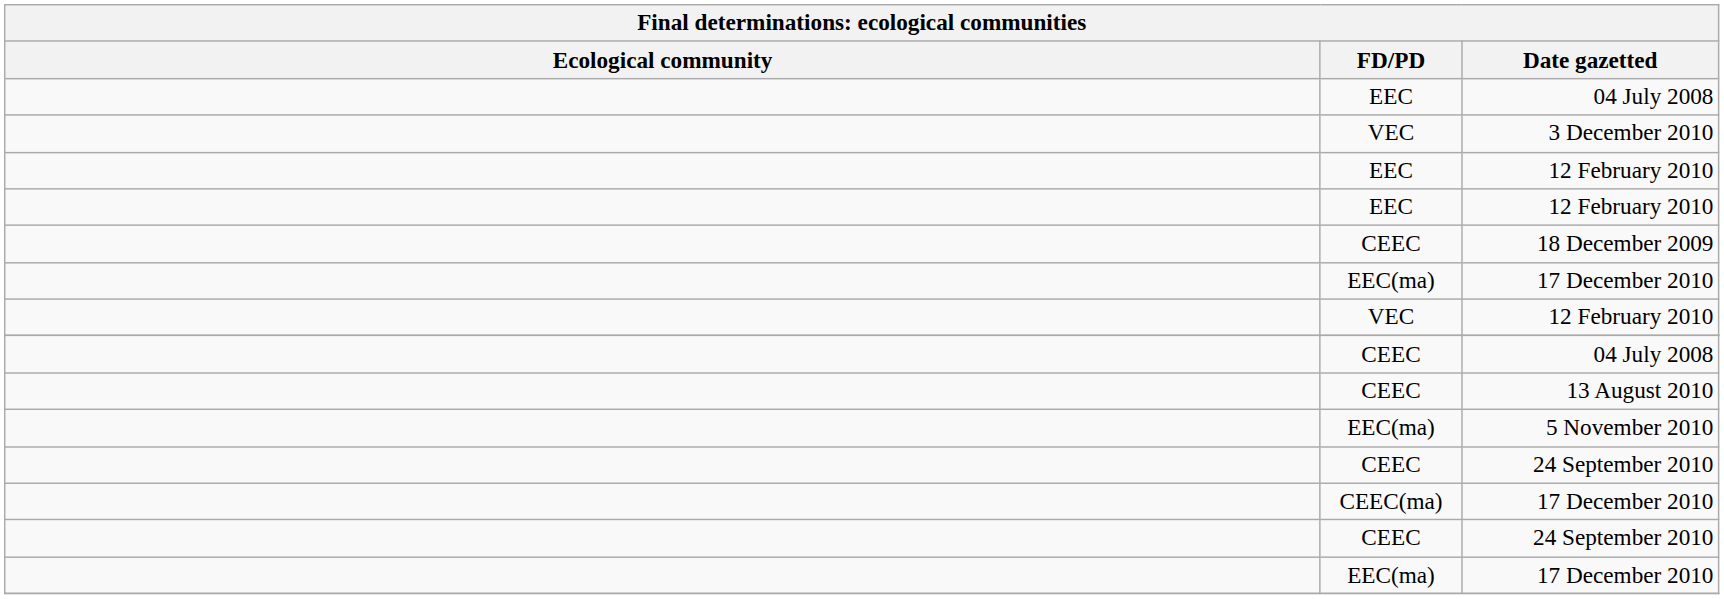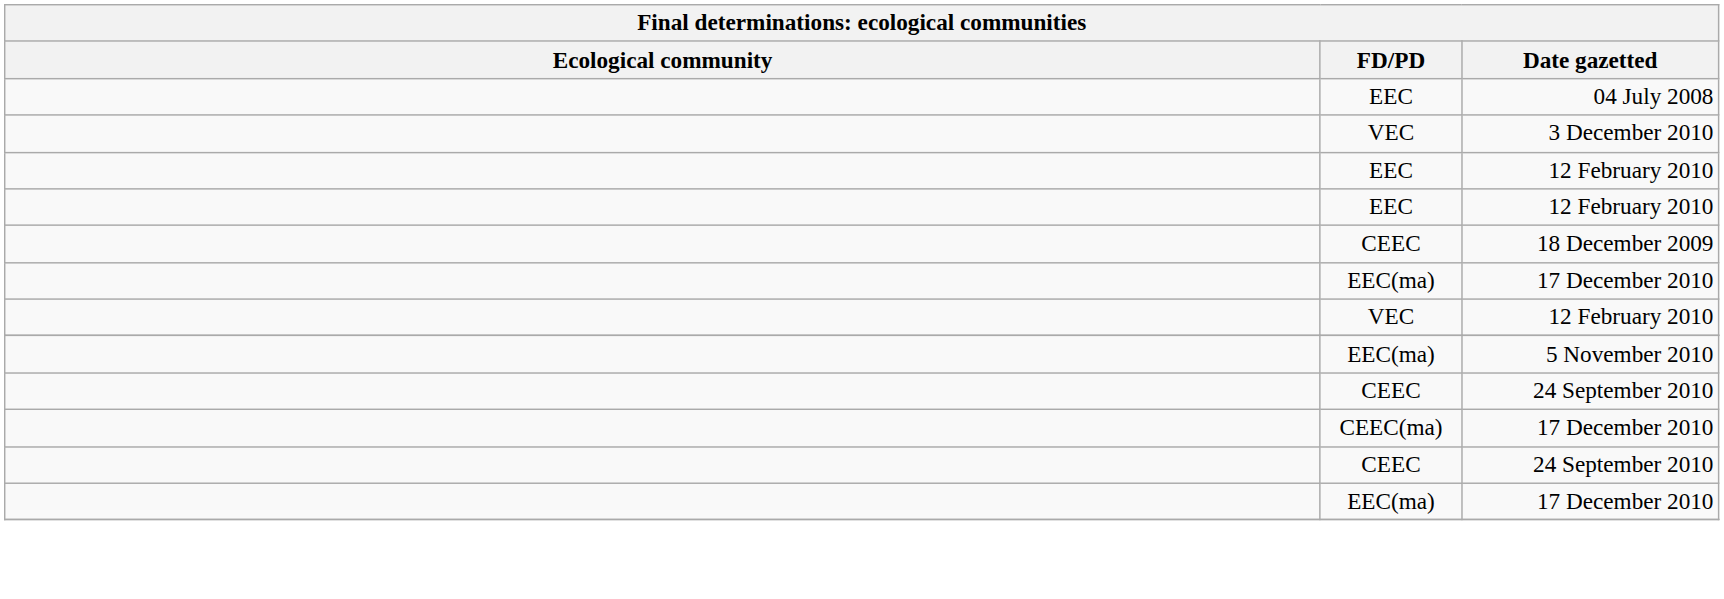- row: CEEC | 04 July 2008
- row: CEEC | 13 August 2010
